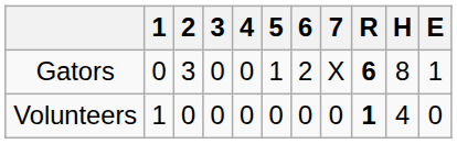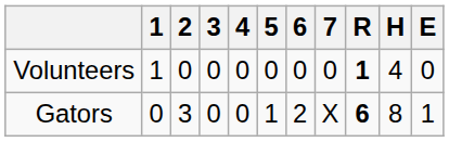rows swapped: Volunteers <-> Gators
